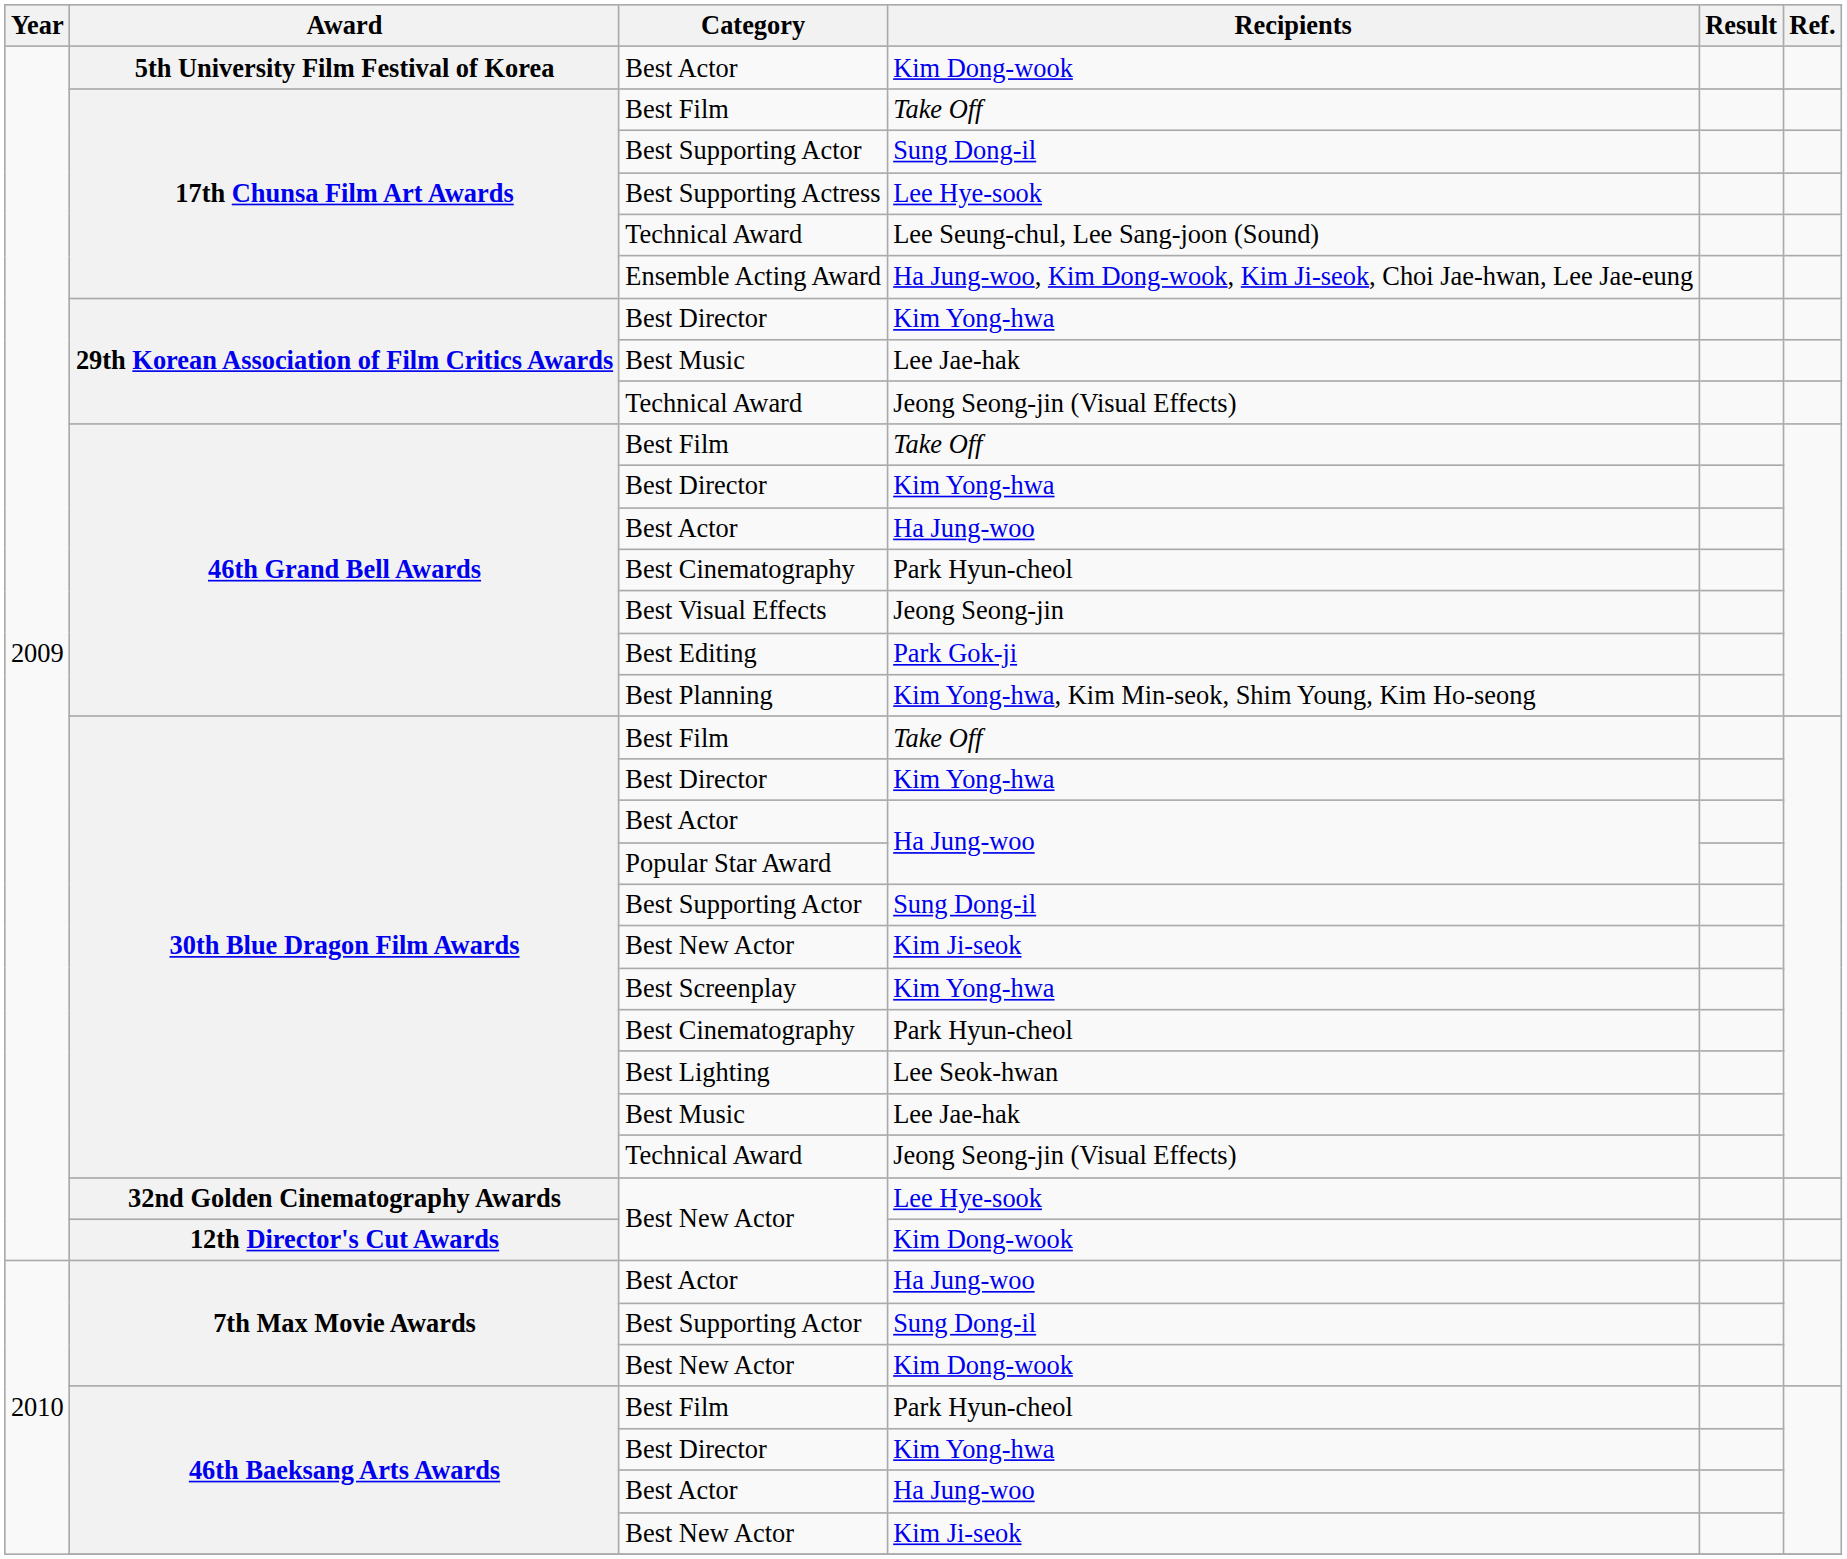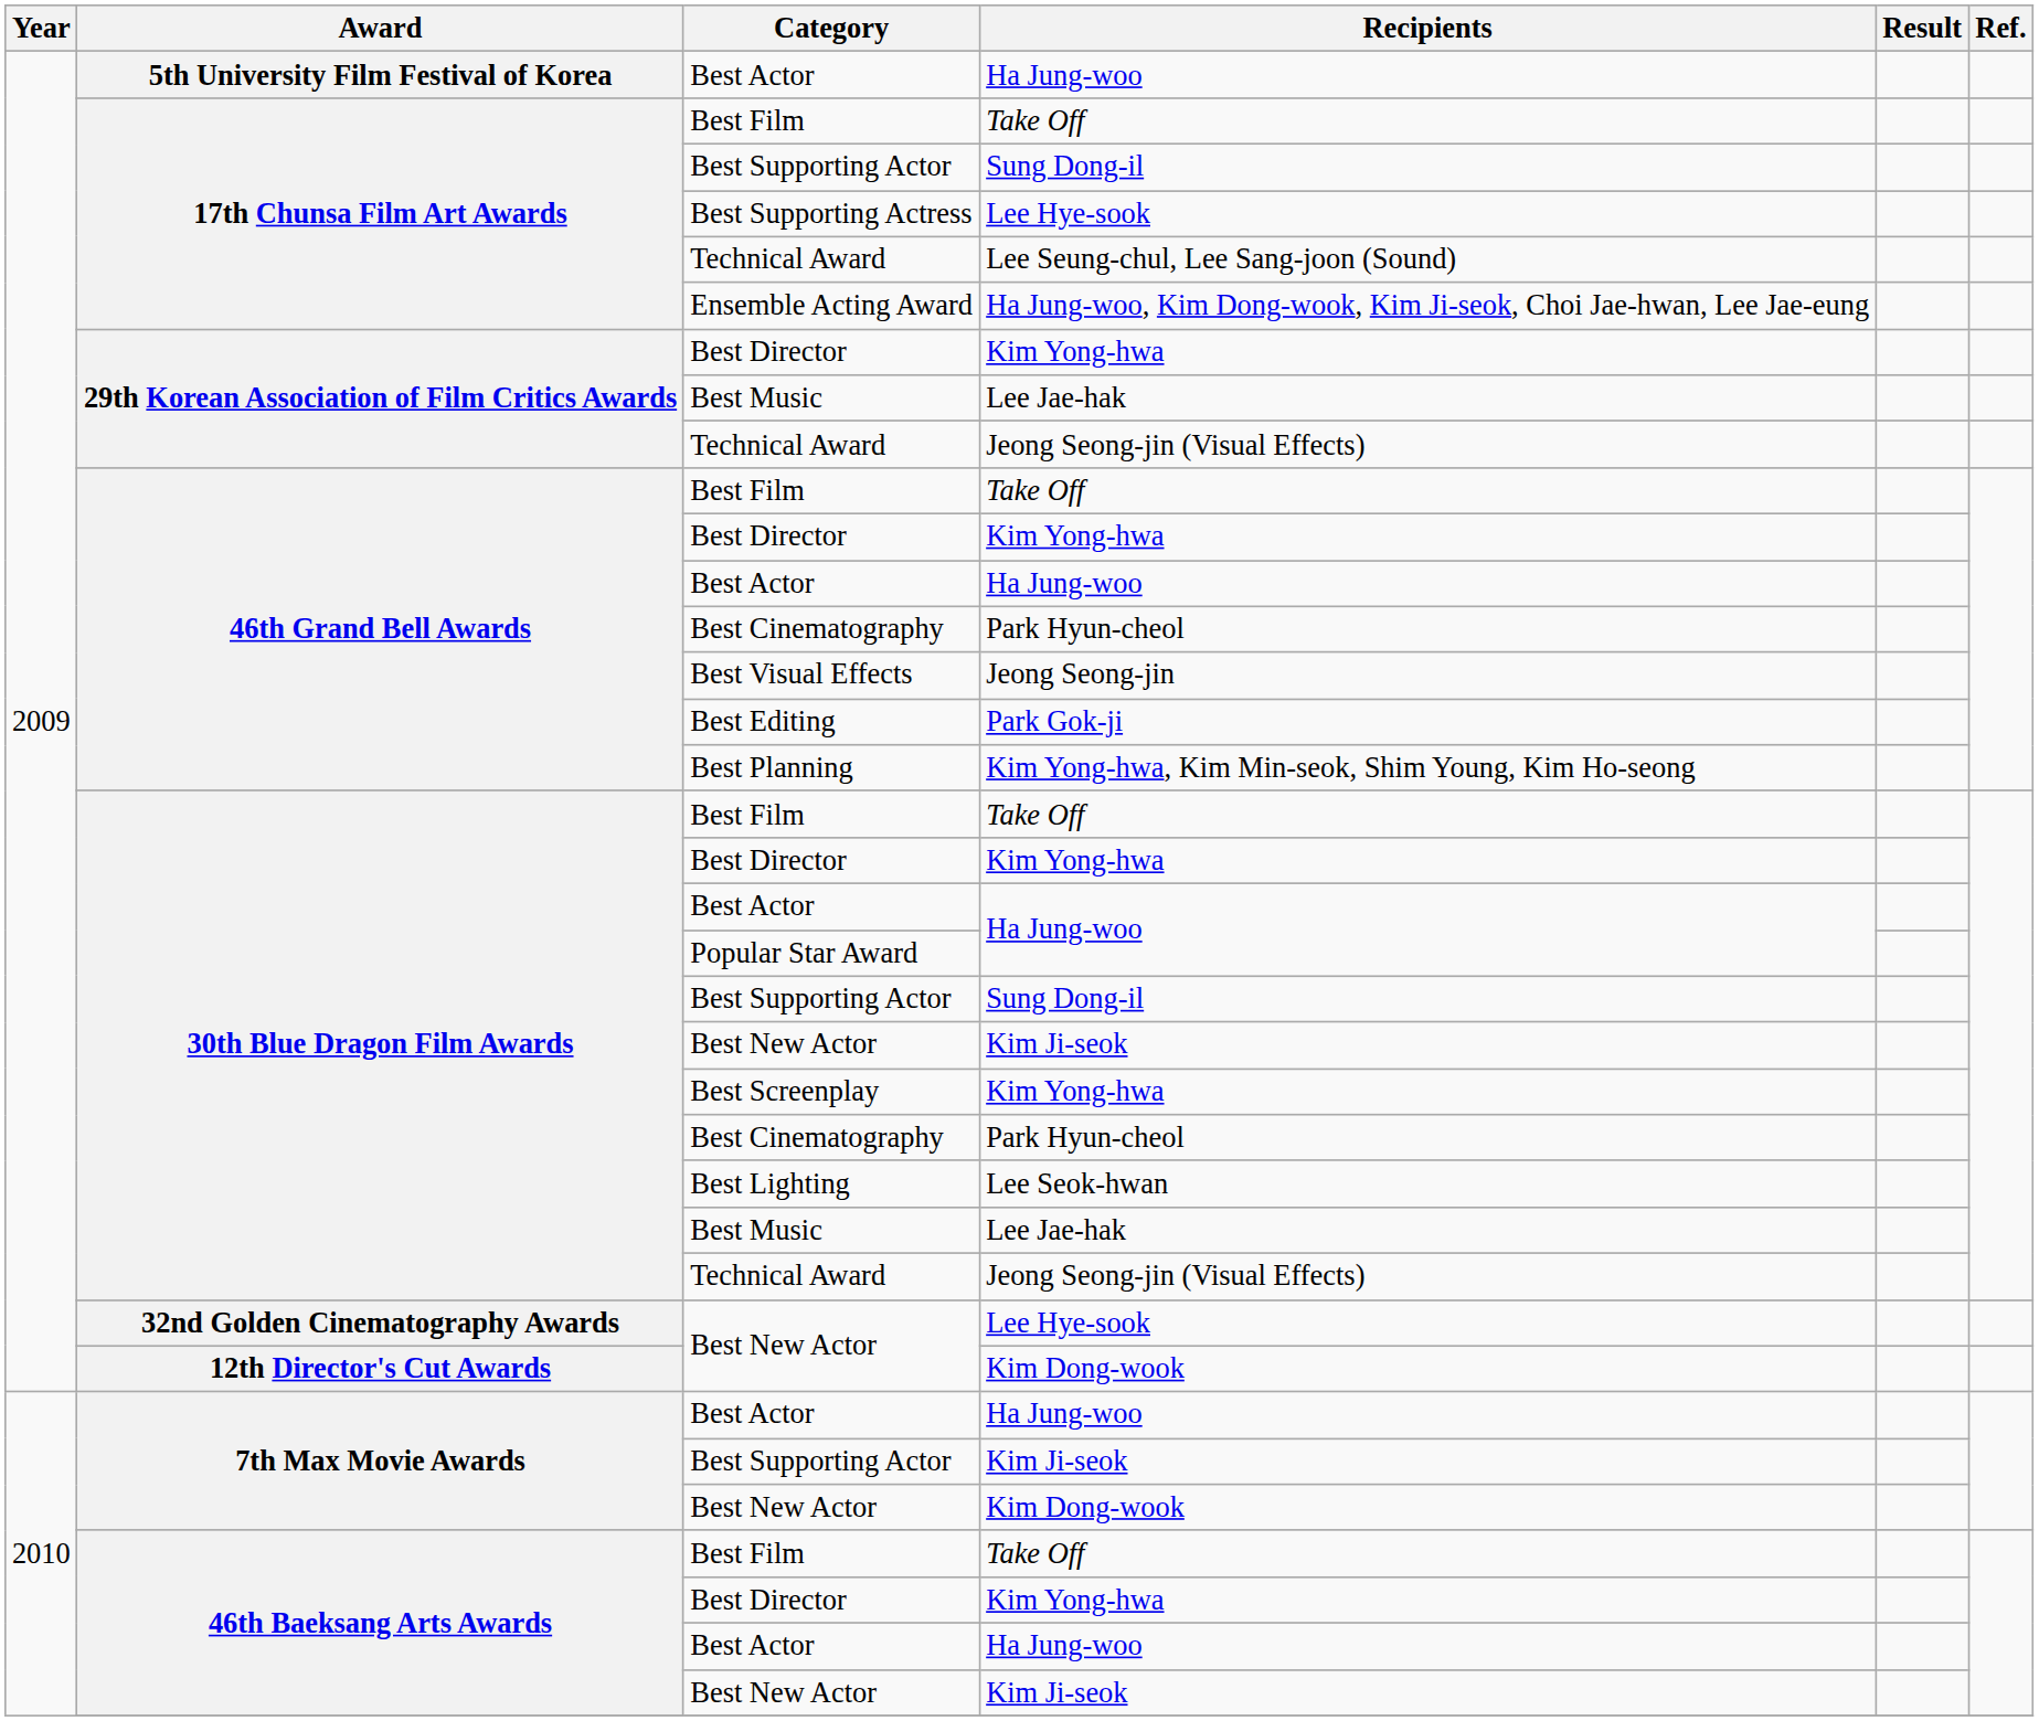5th University Film Festival of Korea / Best Actor | Recipients: Kim Dong-wook -> Ha Jung-woo
7th Max Movie Awards / Best Supporting Actor | Recipients: Sung Dong-il -> Kim Ji-seok
46th Baeksang Arts Awards / Best Film | Recipients: Park Hyun-cheol -> Take Off
